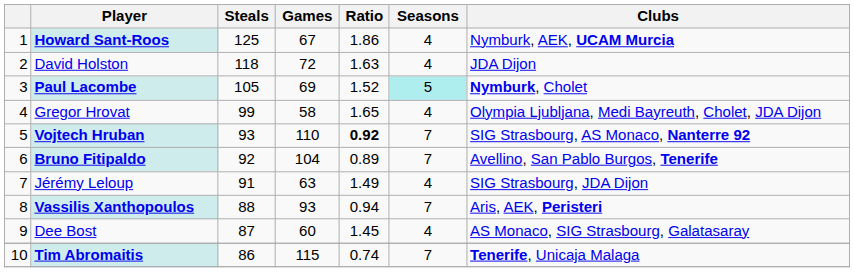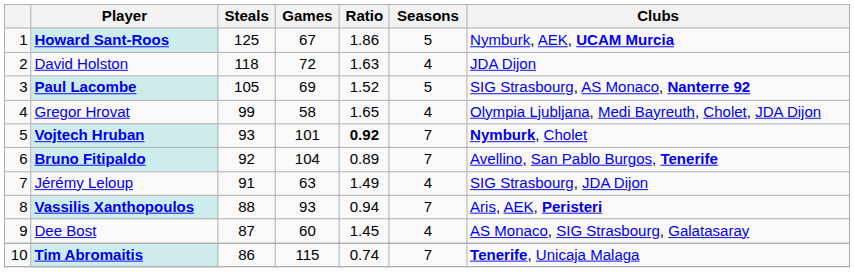Howard Sant-Roos | Seasons: 4 -> 5
Paul Lacombe | Seasons: paleturquoise background -> no background
Paul Lacombe | Clubs: Nymburk, Cholet -> SIG Strasbourg, AS Monaco, Nanterre 92
Vojtech Hruban | Games: 110 -> 101
Vojtech Hruban | Clubs: SIG Strasbourg, AS Monaco, Nanterre 92 -> Nymburk, Cholet
